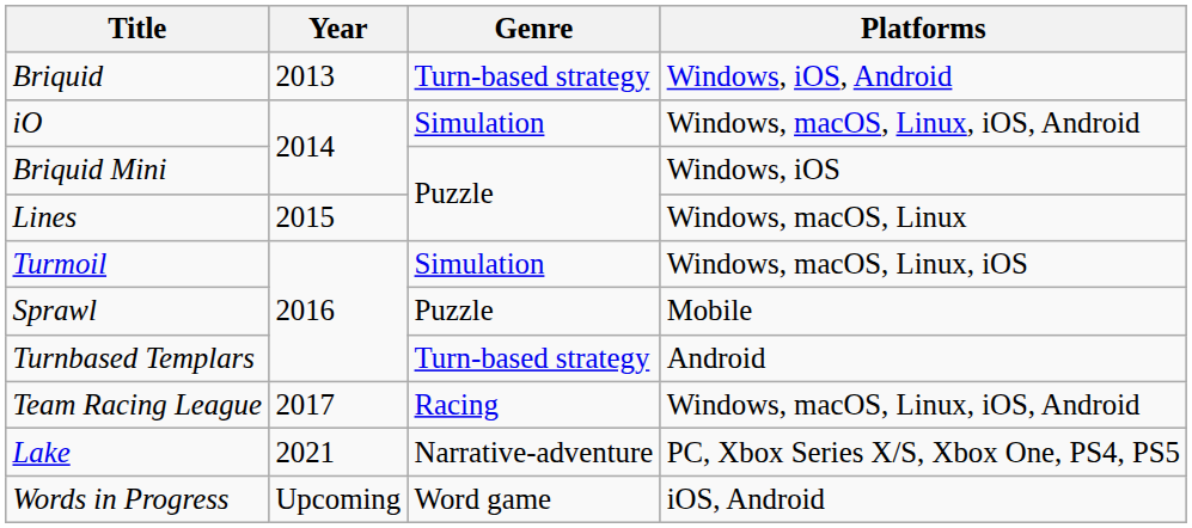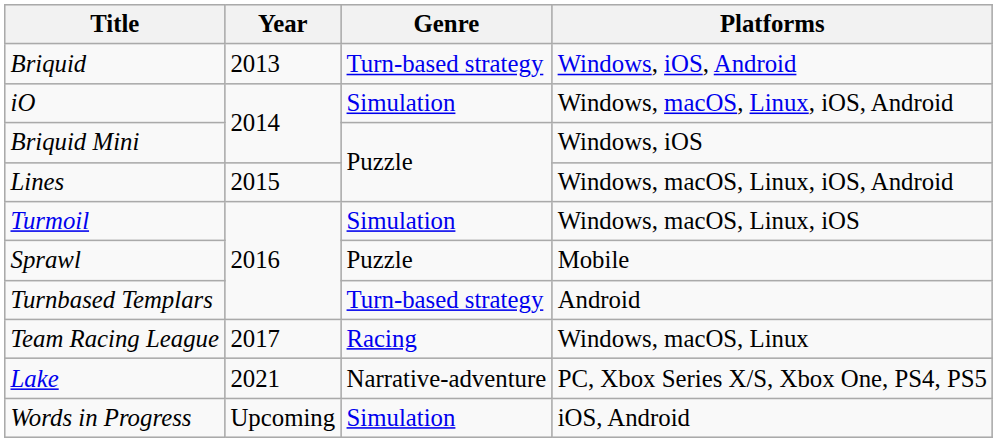Lines | Platforms: Windows, macOS, Linux -> Windows, macOS, Linux, iOS, Android
Team Racing League | Platforms: Windows, macOS, Linux, iOS, Android -> Windows, macOS, Linux
Words in Progress | Genre: Word game -> Simulation
